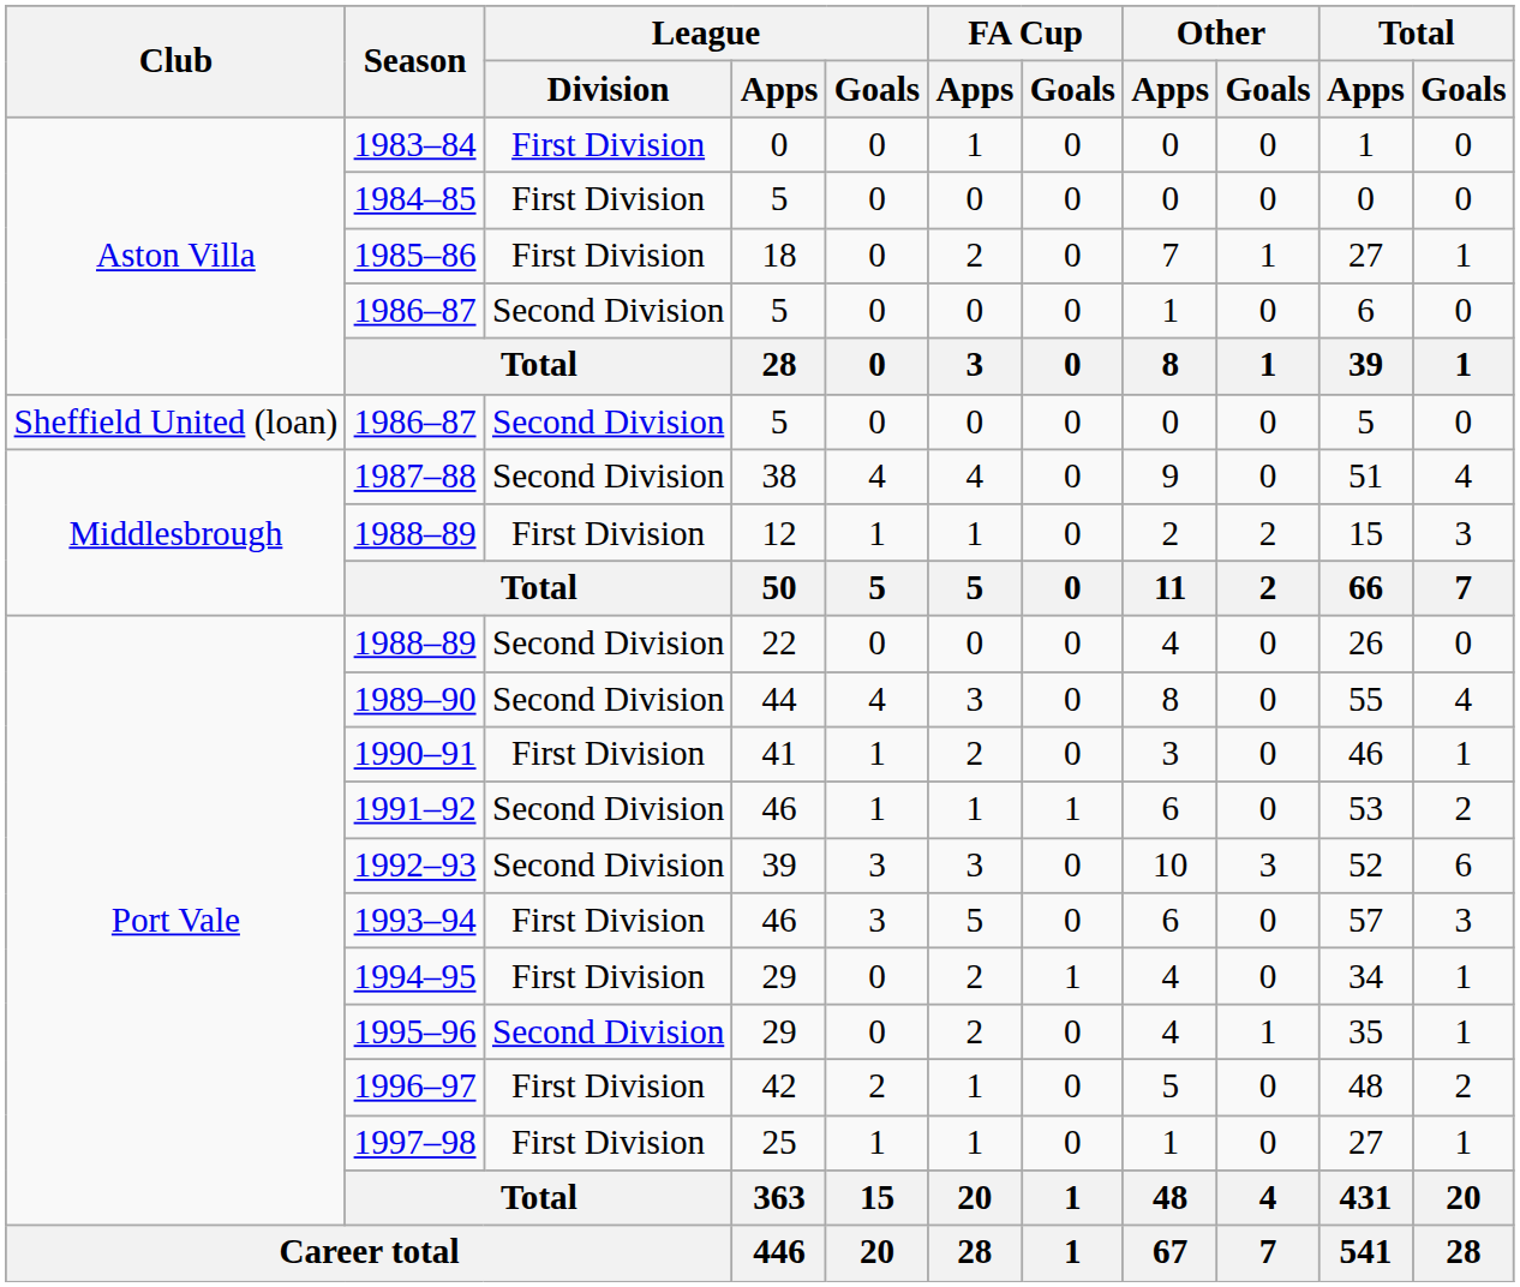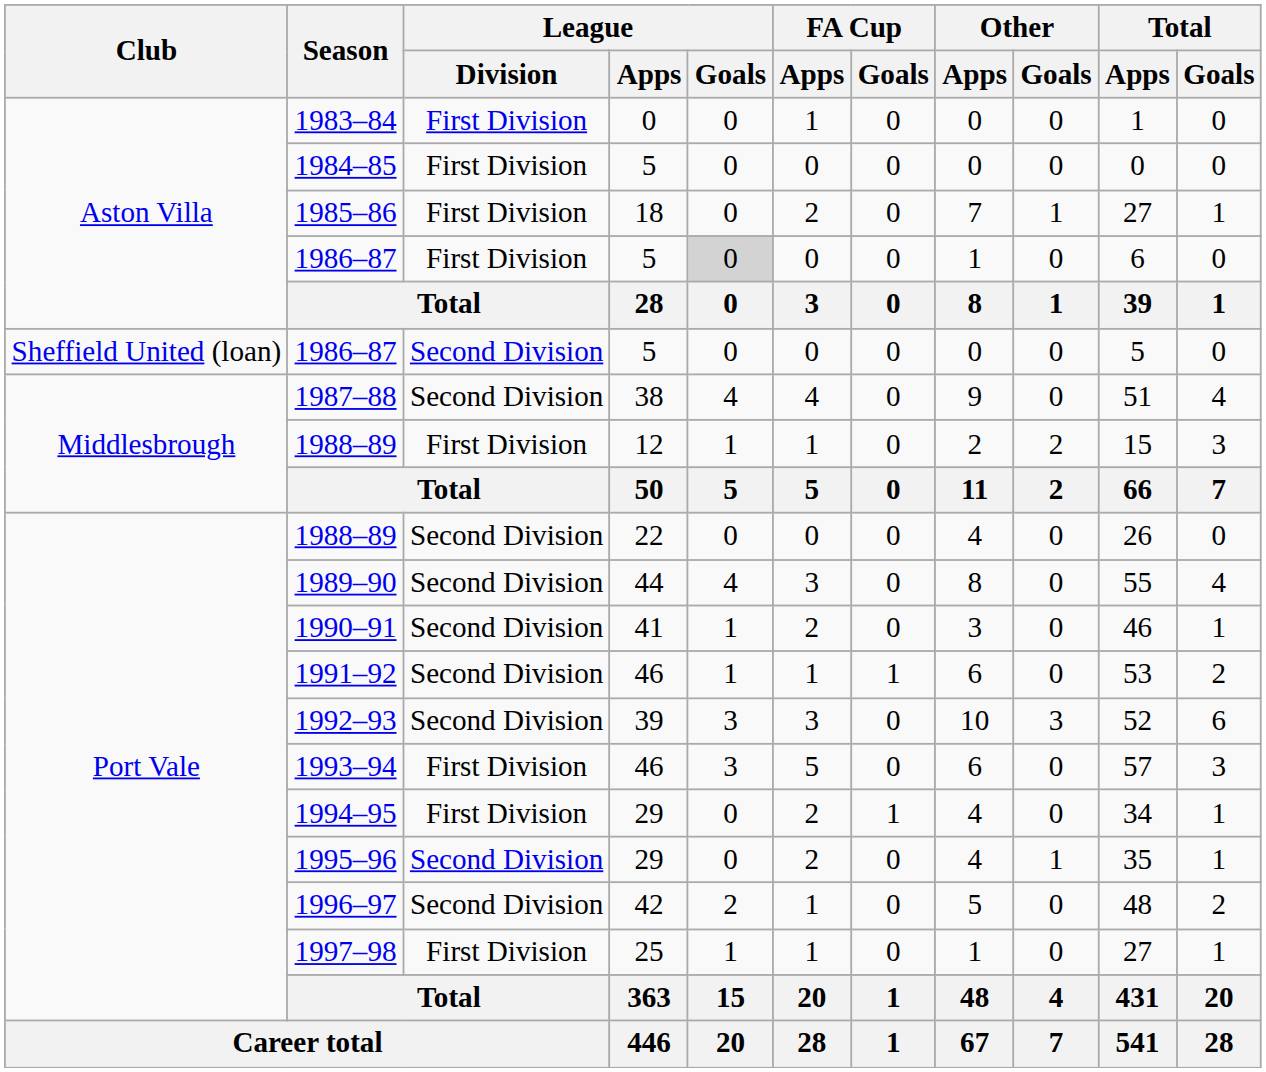Aston Villa / 1986–87 | League / Division: Second Division -> First Division
Aston Villa / 1986–87 | League / Goals: no background -> lightgrey background
1990–91 | League / Division: First Division -> Second Division
1996–97 | League / Division: First Division -> Second Division
